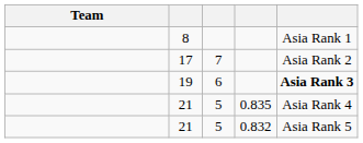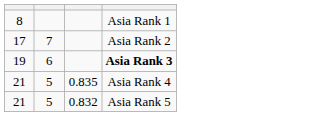- column: Team
